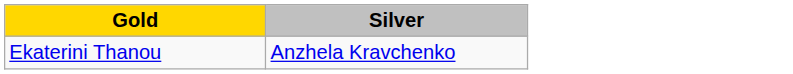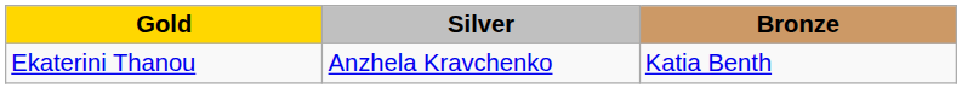+ column: Bronze | Katia Benth
